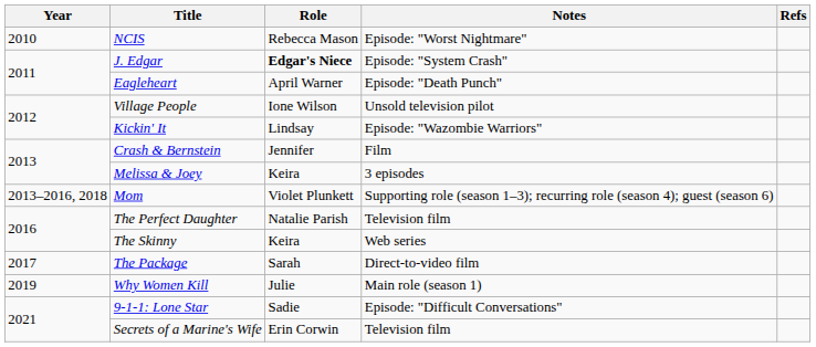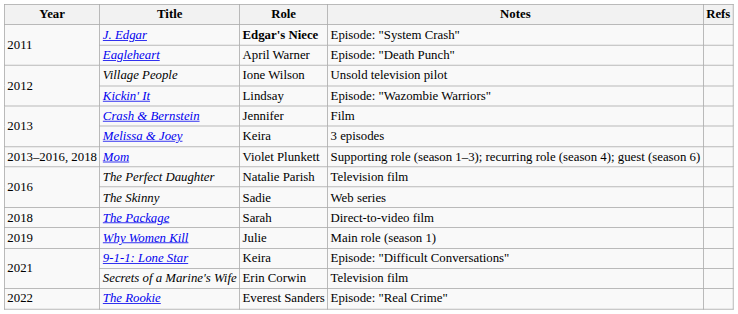- row: 2010 | NCIS | Rebecca Mason | Episode: "Worst Nightmare"
The Skinny | Role: Keira -> Sadie
The Package | Year: 2017 -> 2018
9-1-1: Lone Star | Role: Sadie -> Keira
+ row: 2022 | The Rookie | Everest Sanders | Episode: "Real Crime"
